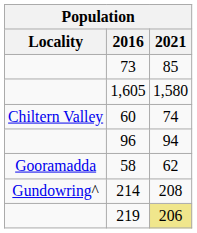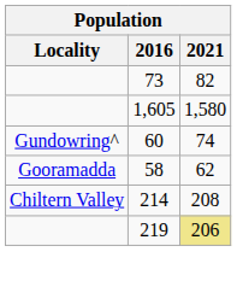73 | 2021: 85 -> 82
60 | Locality: Chiltern Valley -> Gundowring^
- row: 96 | 94
214 | Locality: Gundowring^ -> Chiltern Valley
